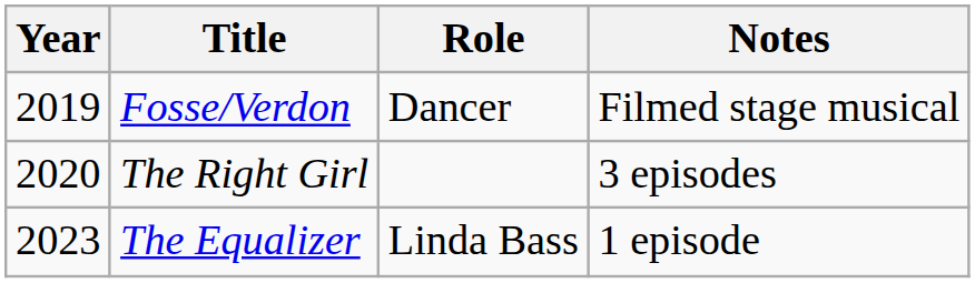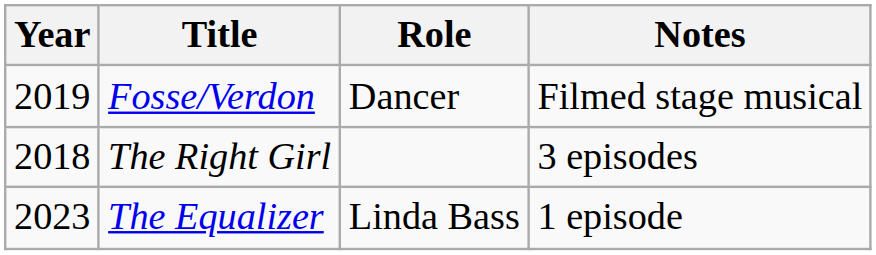The Right Girl | Year: 2020 -> 2018
